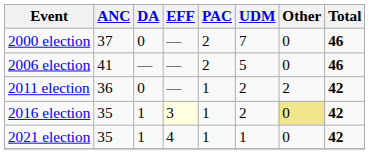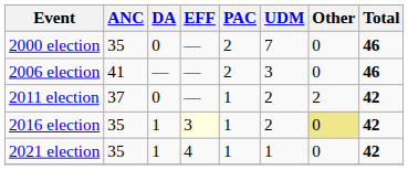2000 election | ANC: 37 -> 35
2006 election | UDM: 5 -> 3
2011 election | ANC: 36 -> 37
